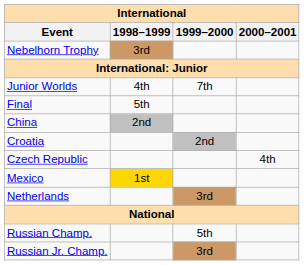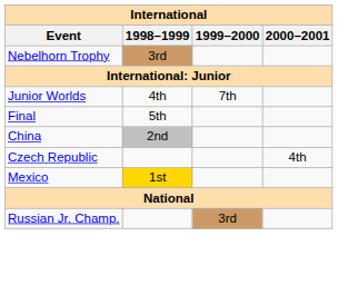- row: Croatia | 2nd
- row: Netherlands | 3rd
- row: Russian Champ. | 5th
